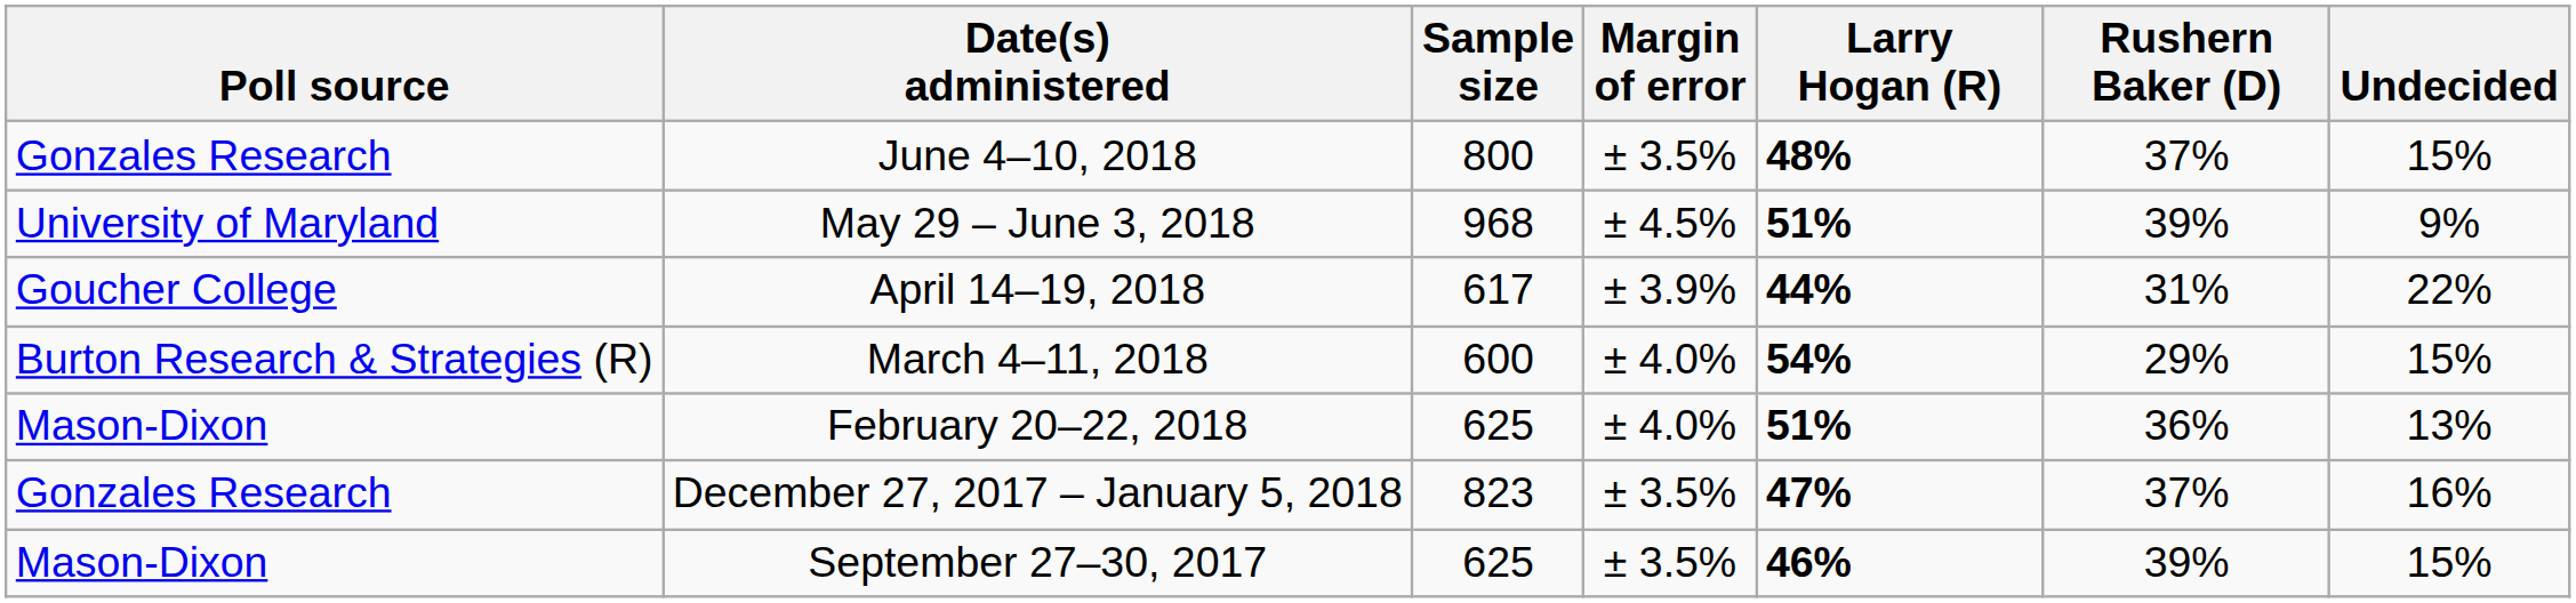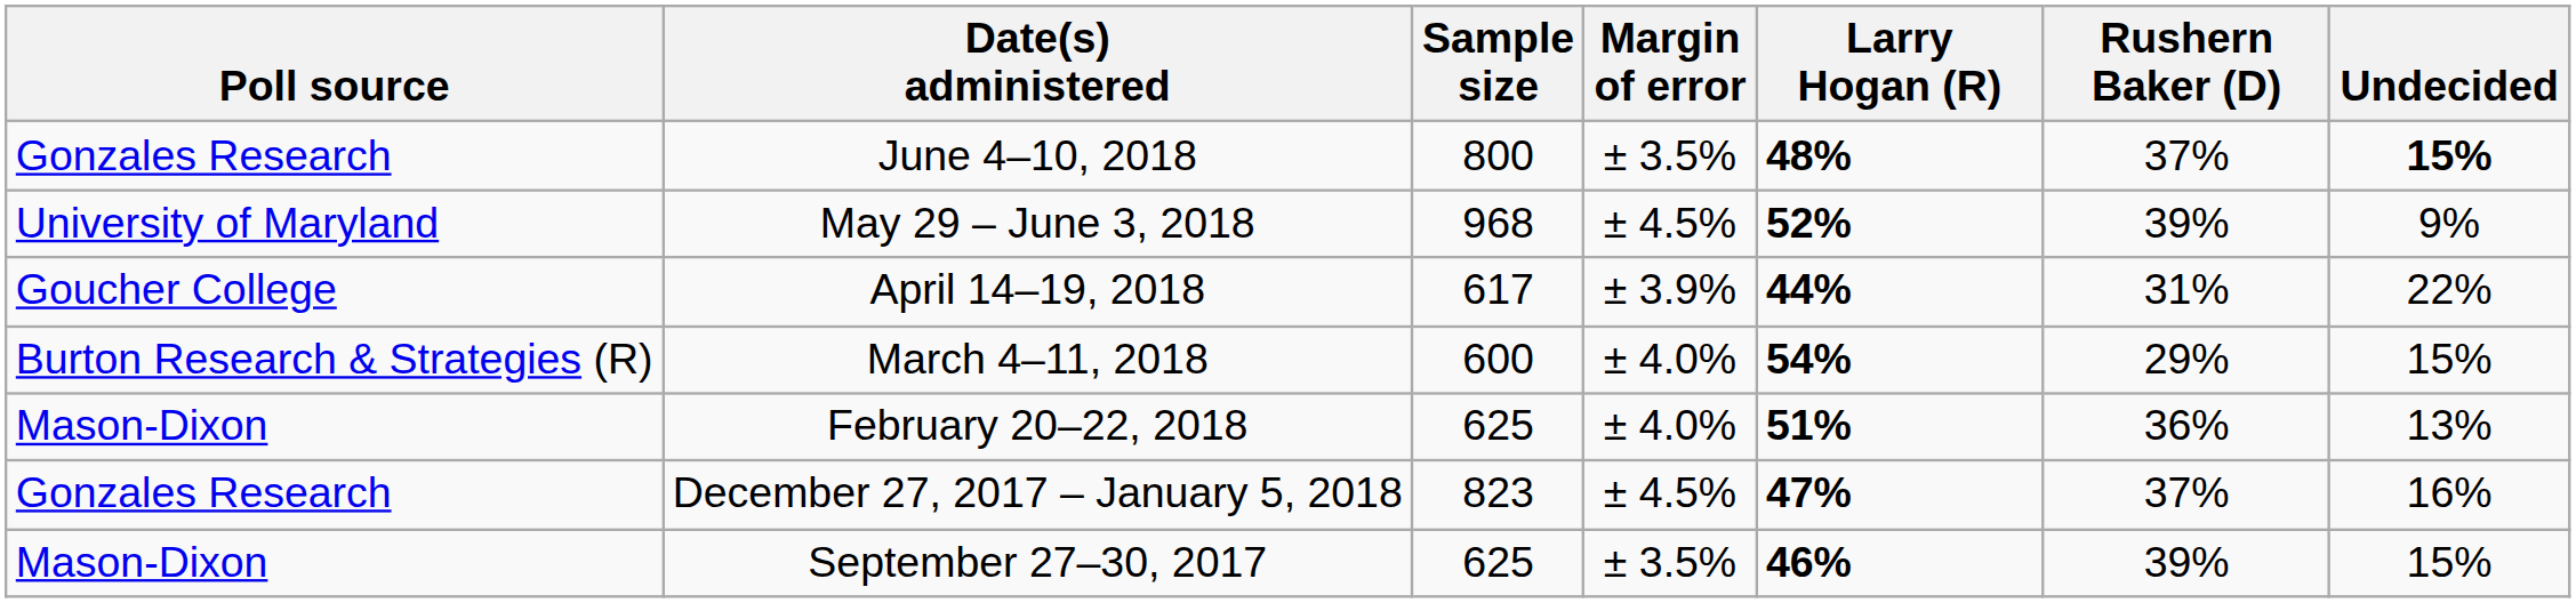June 4–10, 2018 | Undecided: normal -> bold
May 29 – June 3, 2018 | Larry Hogan (R): 51% -> 52%
December 27, 2017 – January 5, 2018 | Margin of error: ± 3.5% -> ± 4.5%
